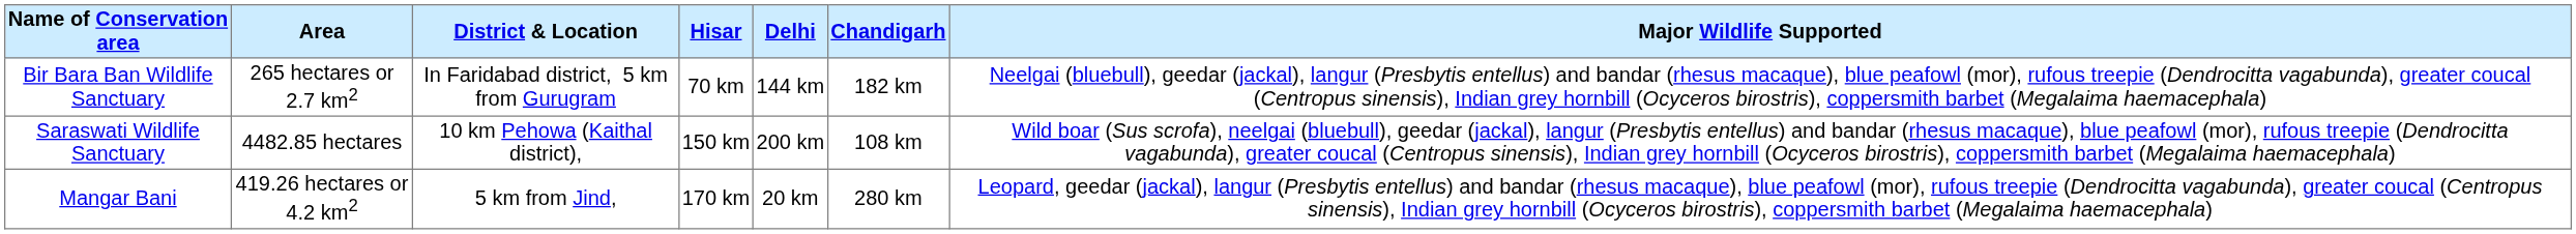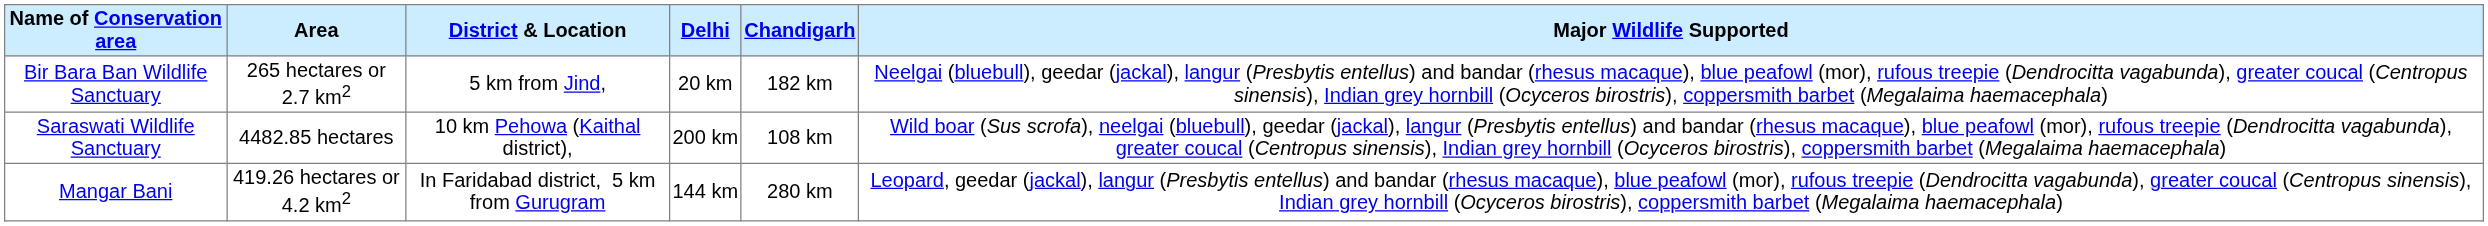- column: Hisar | 70 km | 150 km | 170 km
Bir Bara Ban Wildlife Sanctuary | District & Location: In Faridabad district, 5 km from Gurugram -> 5 km from Jind,
Bir Bara Ban Wildlife Sanctuary | Delhi: 144 km -> 20 km
Mangar Bani | District & Location: 5 km from Jind, -> In Faridabad district, 5 km from Gurugram
Mangar Bani | Delhi: 20 km -> 144 km
